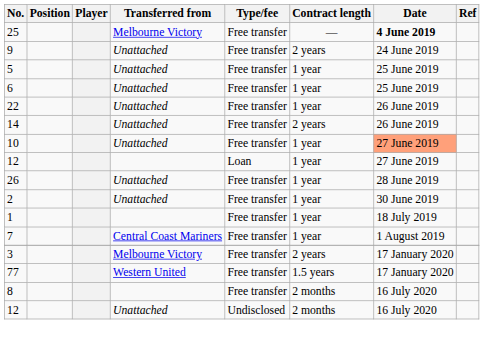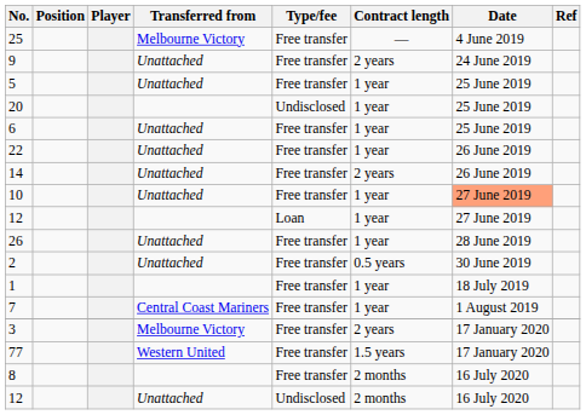25 | Date: bold -> normal
+ row: 20 | Undisclosed | 1 year | 25 June 2019
2 | Contract length: 1 year -> 0.5 years
